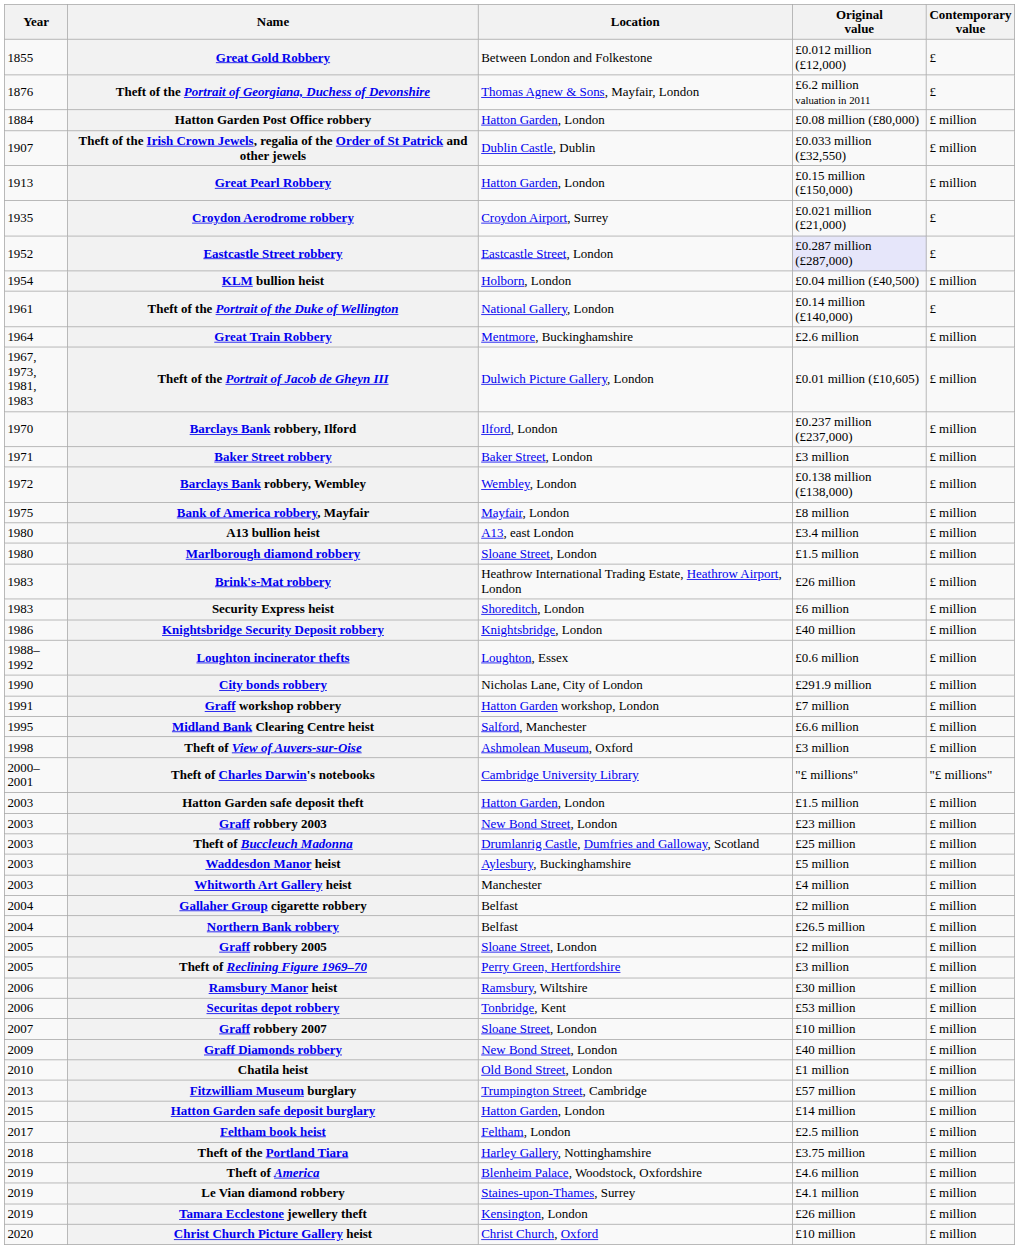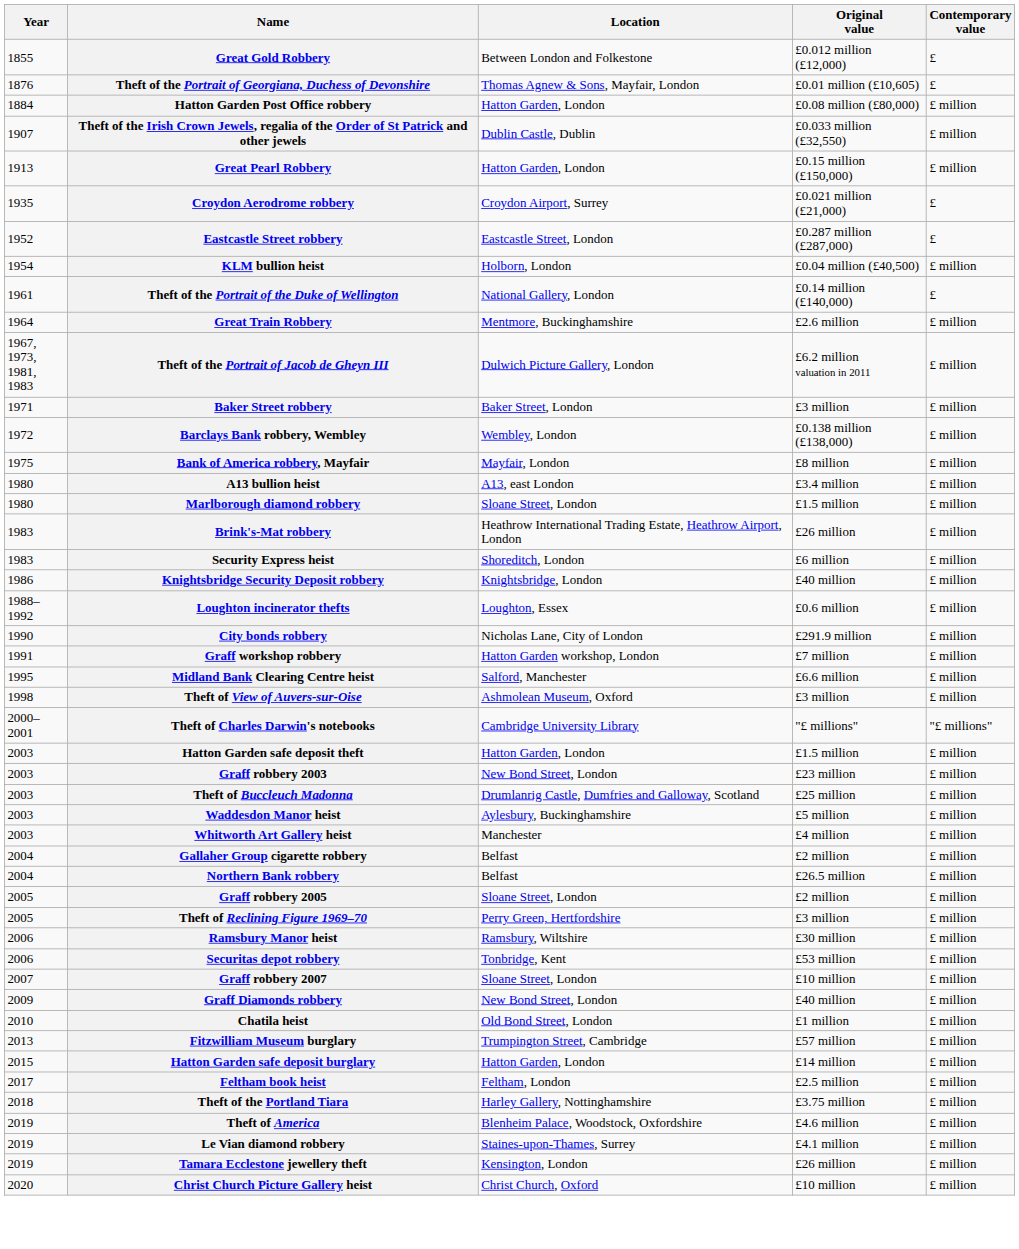Theft of the Portrait of Georgiana, Duchess of Devonshire | Original value: £6.2 million valuation in 2011 -> £0.01 million (£10,605)
Eastcastle Street robbery | Original value: lavender background -> no background
Theft of the Portrait of Jacob de Gheyn III | Original value: £0.01 million (£10,605) -> £6.2 million valuation in 2011
- row: 1970 | Barclays Bank robbery, Ilford | Ilford, London | £0.237 million (£237,000) | £ million
